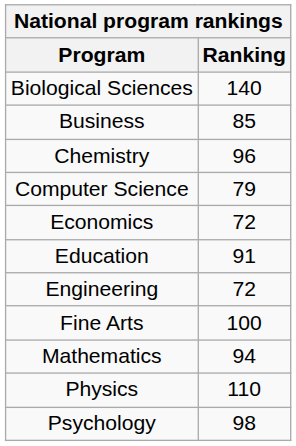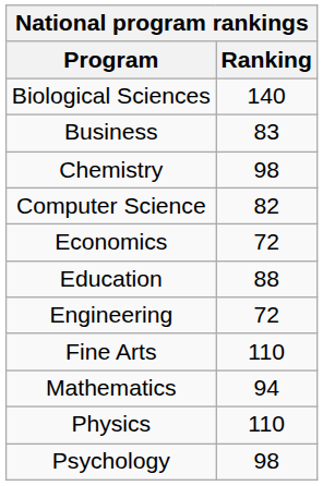Business | Ranking: 85 -> 83
Chemistry | Ranking: 96 -> 98
Computer Science | Ranking: 79 -> 82
Education | Ranking: 91 -> 88
Fine Arts | Ranking: 100 -> 110
